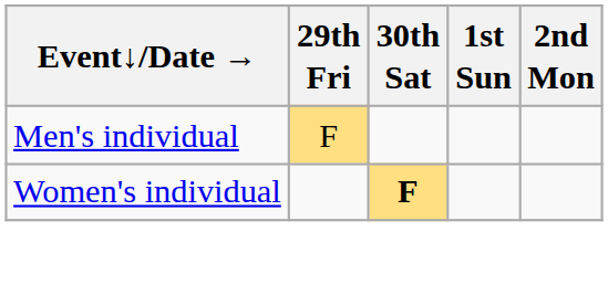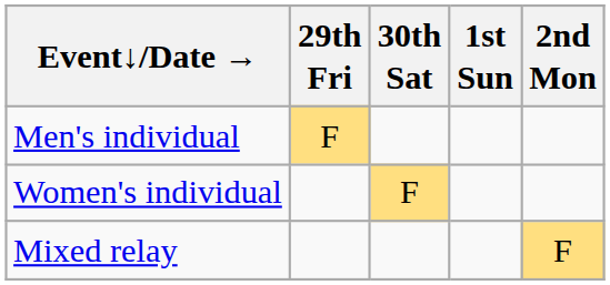Women's individual | 30th Sat: bold -> normal
+ row: Mixed relay | F
